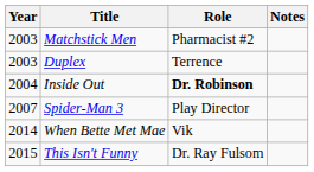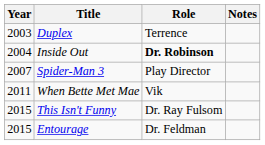- row: 2003 | Matchstick Men | Pharmacist #2
When Bette Met Mae | Year: 2014 -> 2011
+ row: 2015 | Entourage | Dr. Feldman
